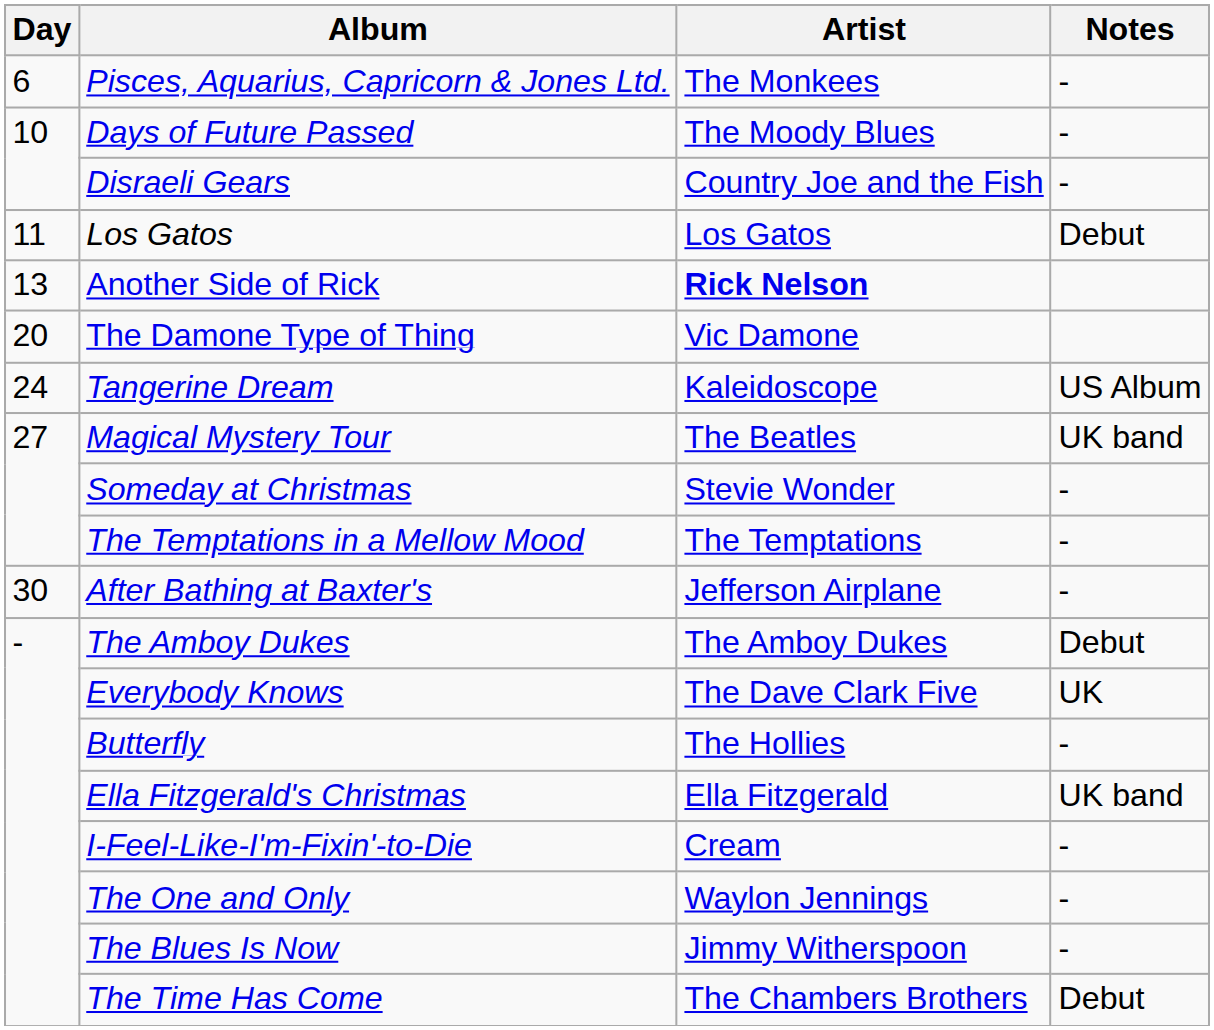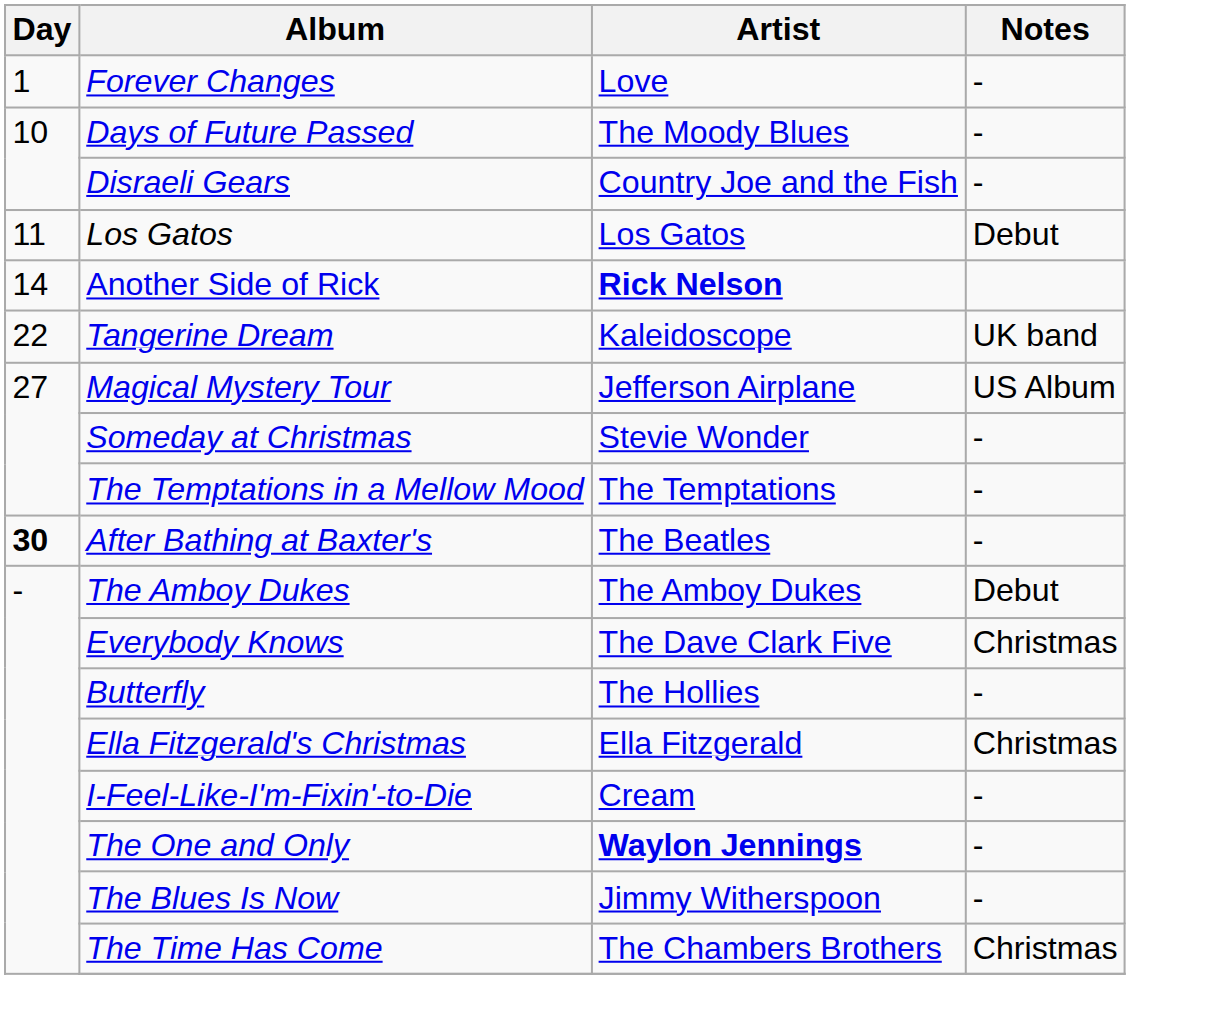+ row: 1 | Forever Changes | Love | -
- row: 6 | Pisces, Aquarius, Capricorn & Jones Ltd. | The Monkees | -
Another Side of Rick | Day: 13 -> 14
- row: 20 | The Damone Type of Thing | Vic Damone
Tangerine Dream | Day: 24 -> 22
Tangerine Dream | Notes: US Album -> UK band
Magical Mystery Tour | Artist: The Beatles -> Jefferson Airplane
Magical Mystery Tour | Notes: UK band -> US Album
After Bathing at Baxter's | Day: normal -> bold
After Bathing at Baxter's | Artist: Jefferson Airplane -> The Beatles
Everybody Knows | Notes: UK -> Christmas
Ella Fitzgerald's Christmas | Notes: UK band -> Christmas
The One and Only | Artist: normal -> bold
The Time Has Come | Notes: Debut -> Christmas
